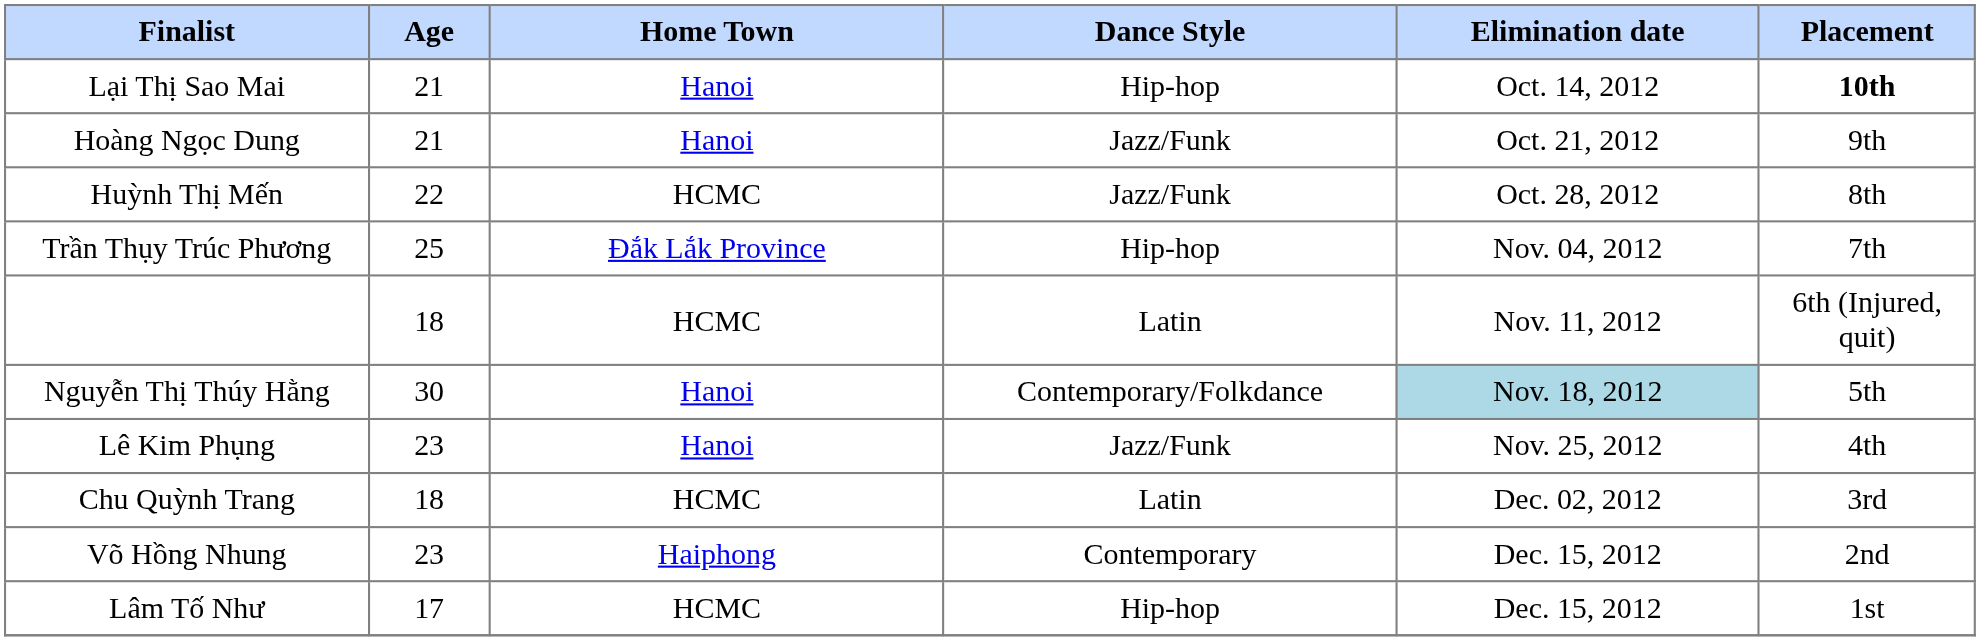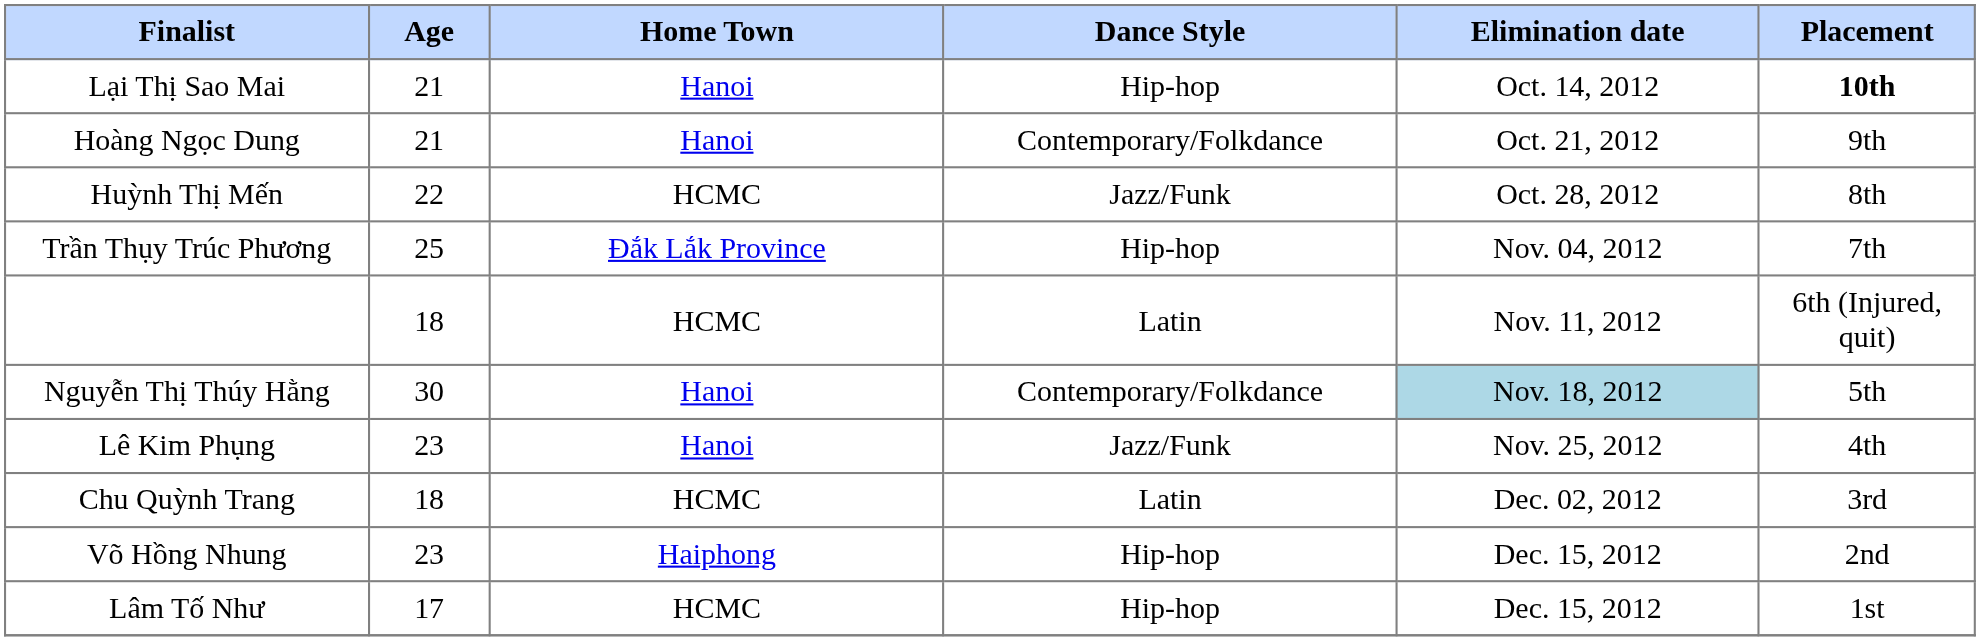Hoàng Ngọc Dung | Dance Style: Jazz/Funk -> Contemporary/Folkdance
Võ Hồng Nhung | Dance Style: Contemporary -> Hip-hop
